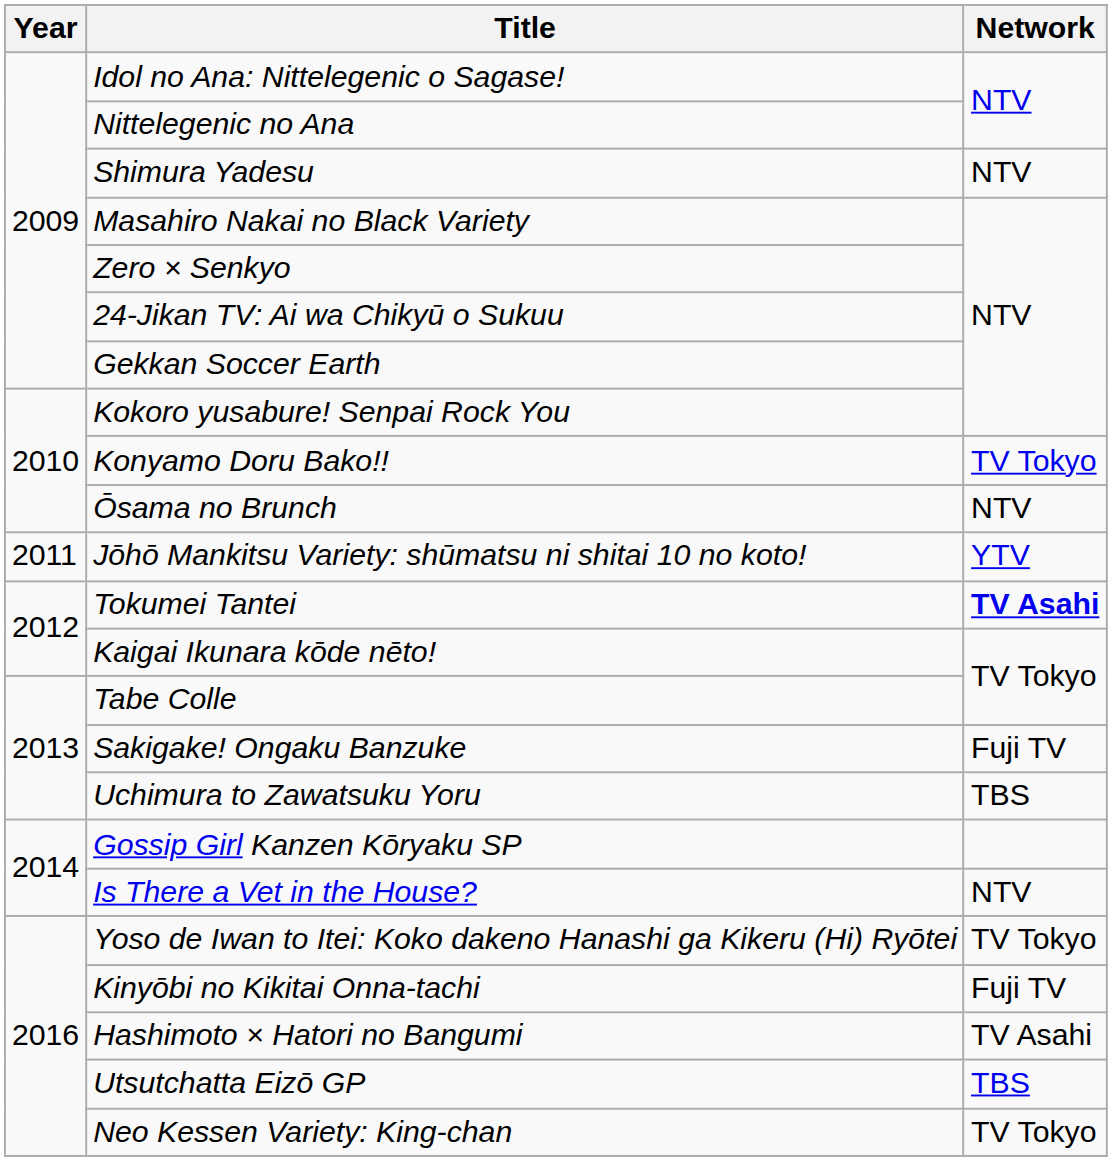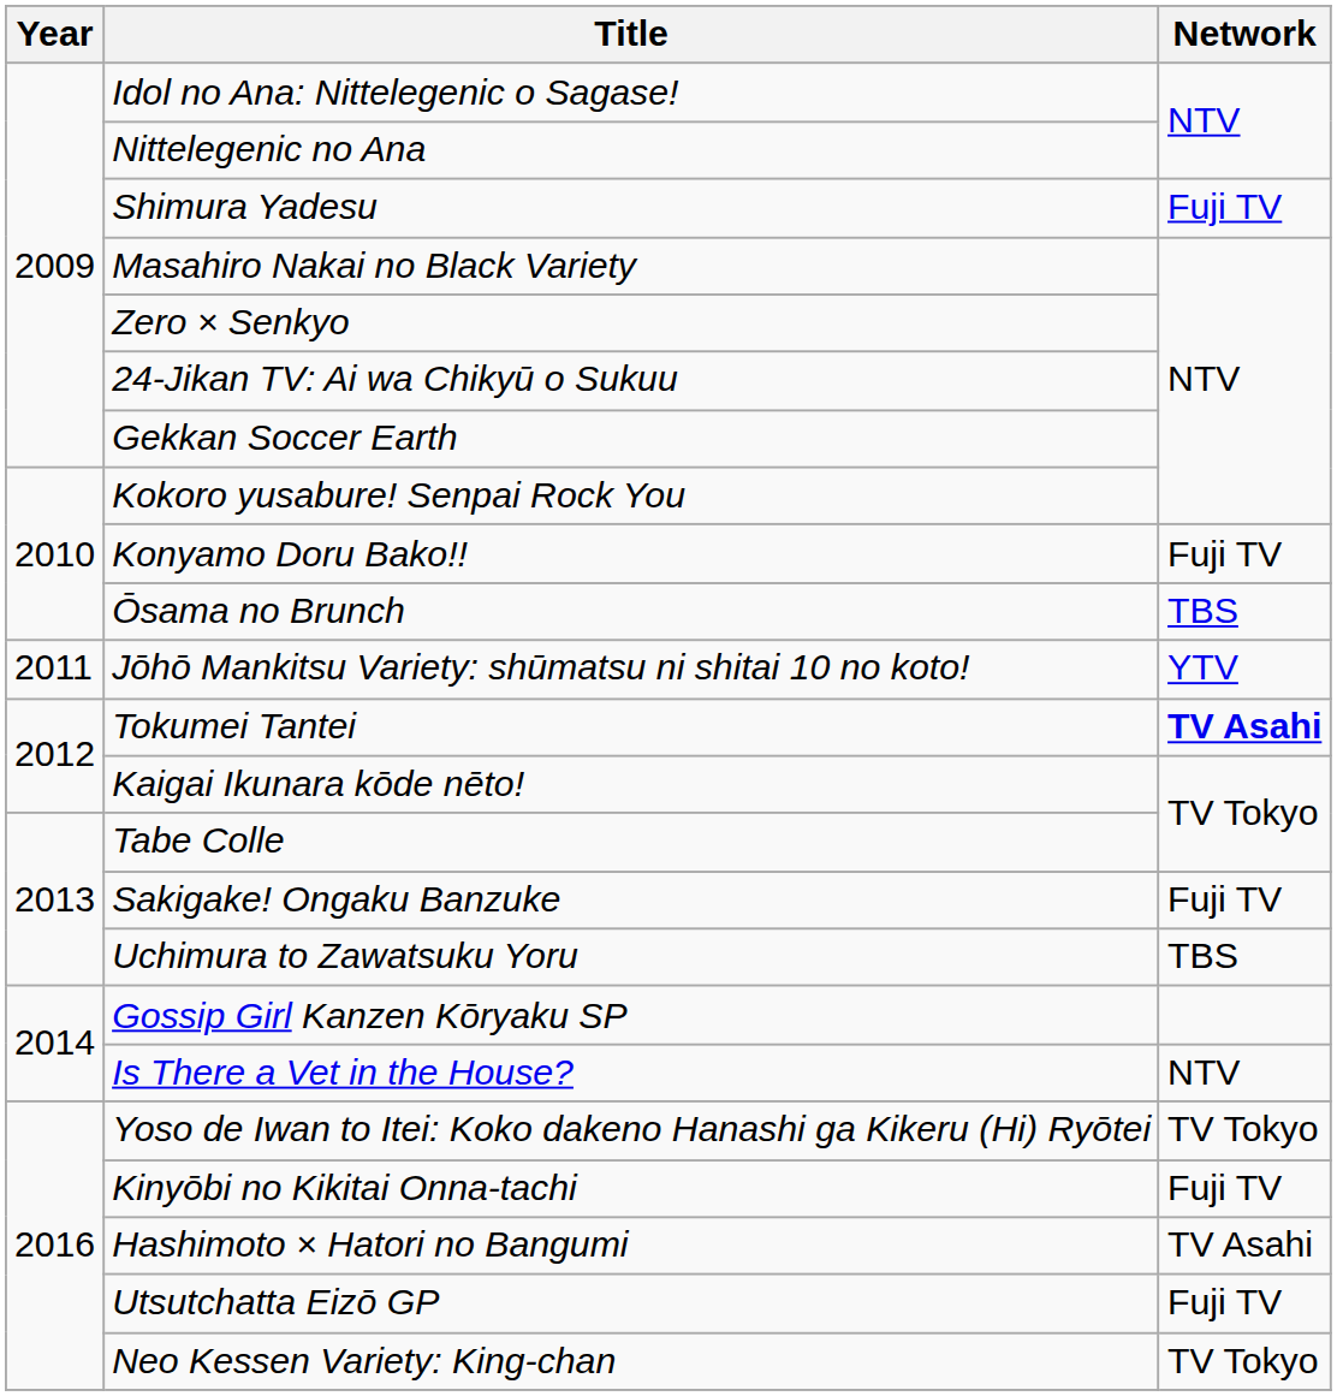Shimura Yadesu | Network: NTV -> Fuji TV
Konyamo Doru Bako!! | Network: TV Tokyo -> Fuji TV
Ōsama no Brunch | Network: NTV -> TBS
Utsutchatta Eizō GP | Network: TBS -> Fuji TV
